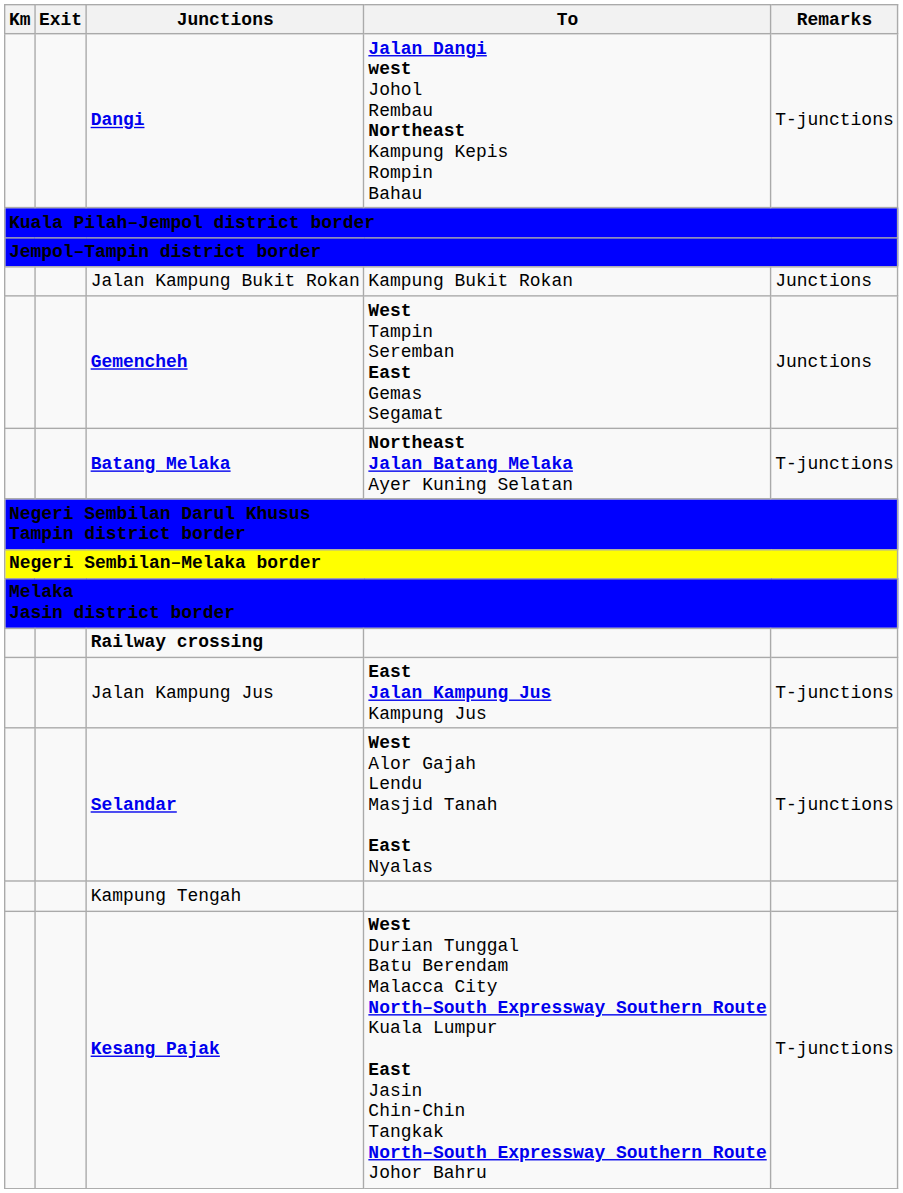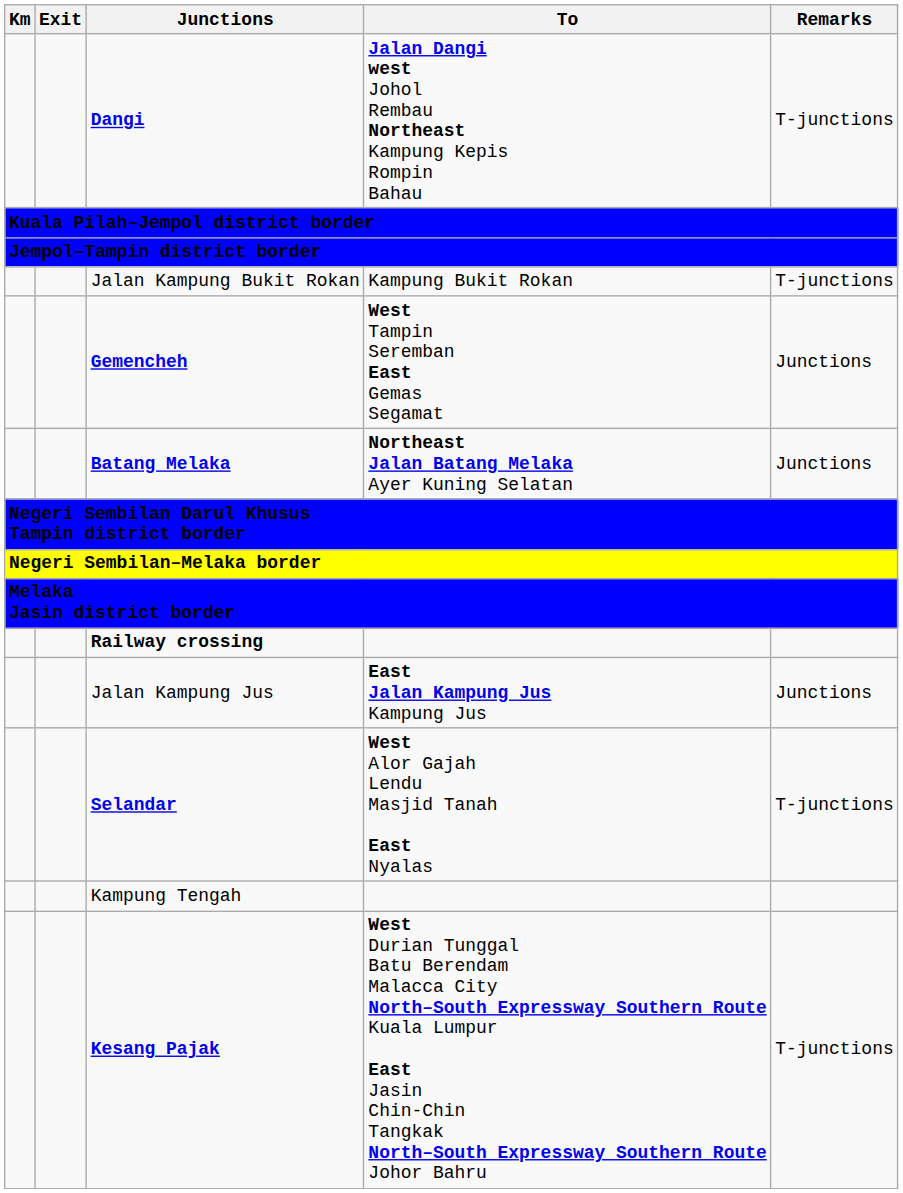Jalan Kampung Bukit Rokan | Remarks: Junctions -> T-junctions
Batang Melaka | Remarks: T-junctions -> Junctions
Jalan Kampung Jus | Remarks: T-junctions -> Junctions
